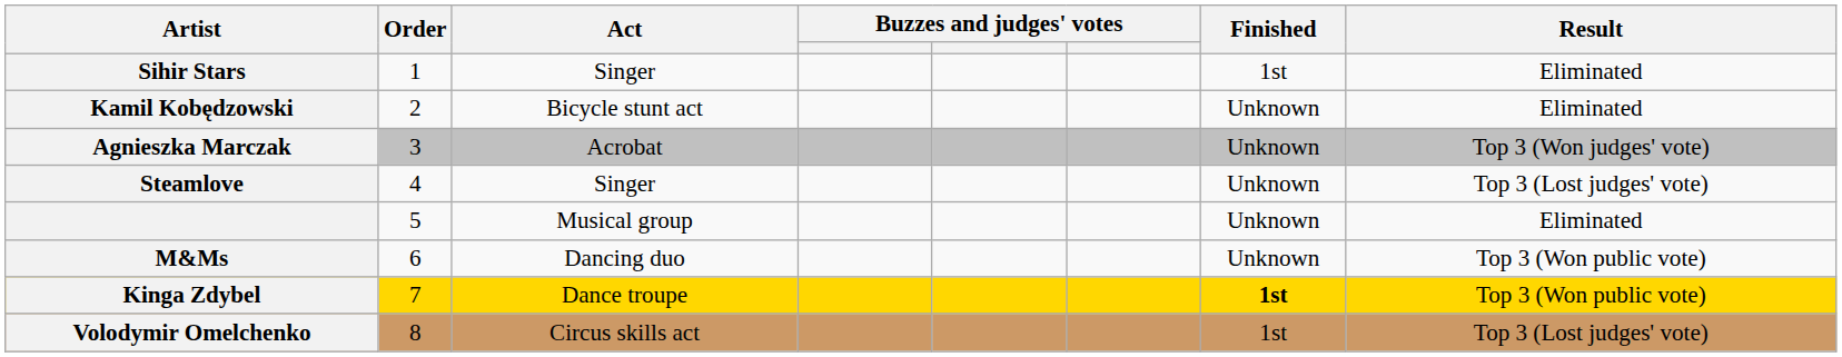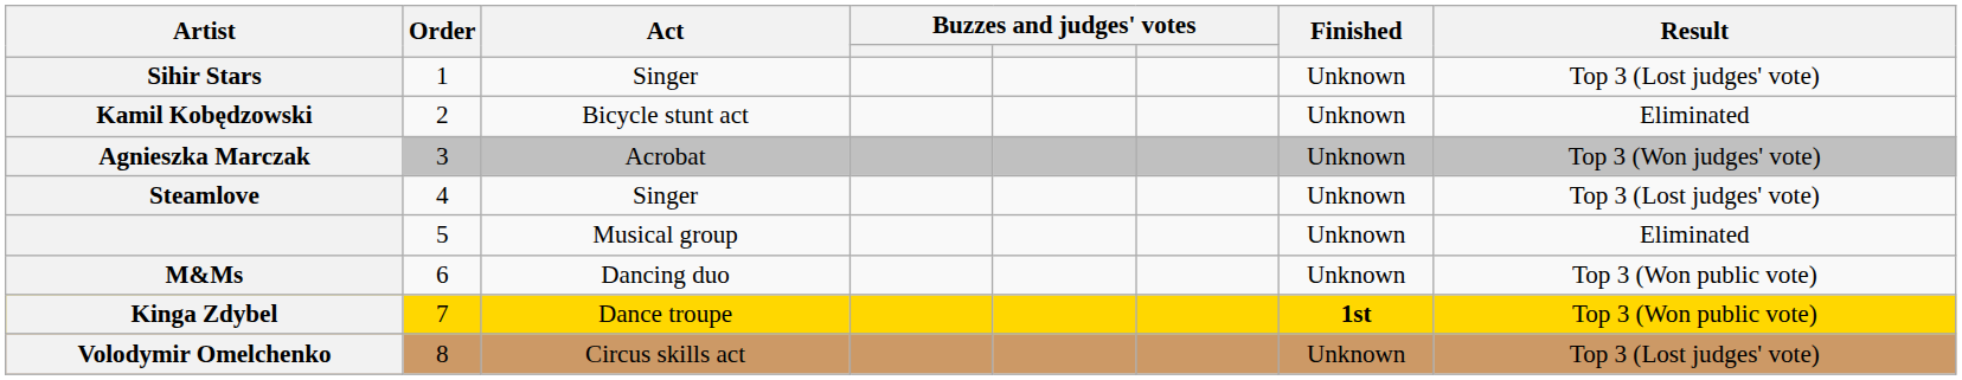Sihir Stars | Finished: 1st -> Unknown
Sihir Stars | Result: Eliminated -> Top 3 (Lost judges' vote)
Volodymir Omelchenko | Finished: 1st -> Unknown
